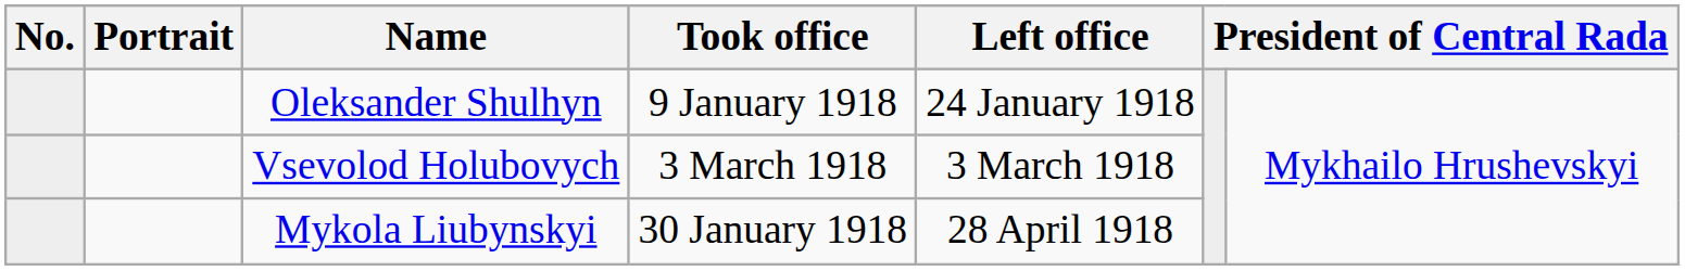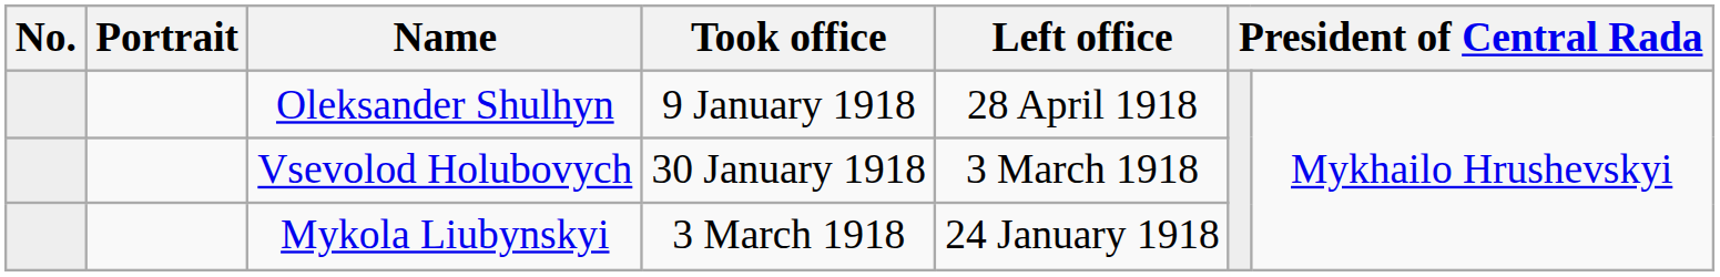Oleksander Shulhyn | Left office: 24 January 1918 -> 28 April 1918
Vsevolod Holubovych | Took office: 3 March 1918 -> 30 January 1918
Mykola Liubynskyi | Took office: 30 January 1918 -> 3 March 1918
Mykola Liubynskyi | Left office: 28 April 1918 -> 24 January 1918
